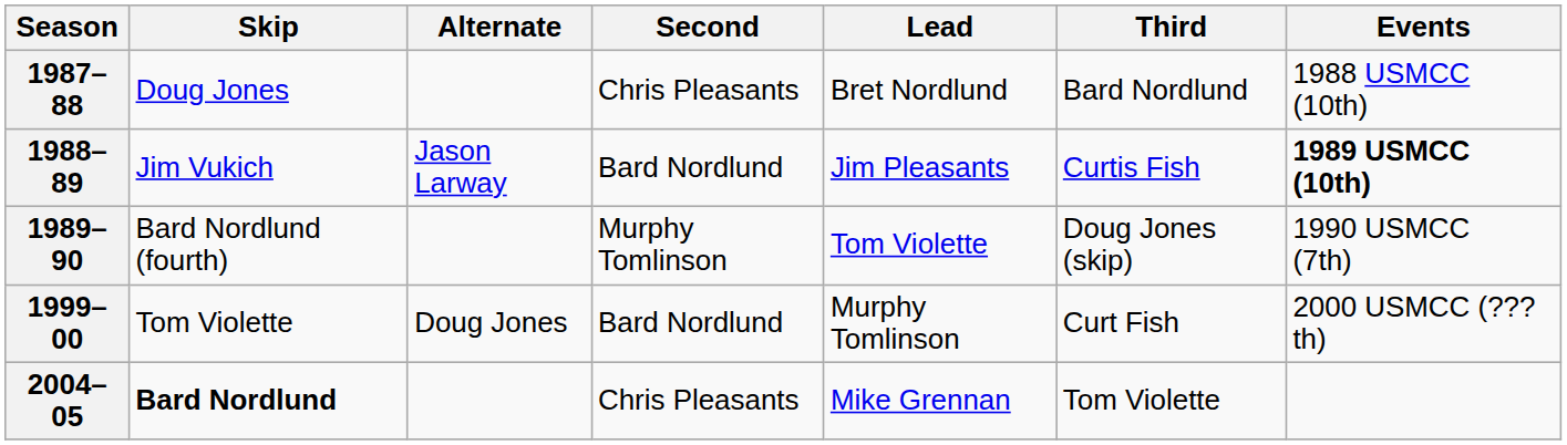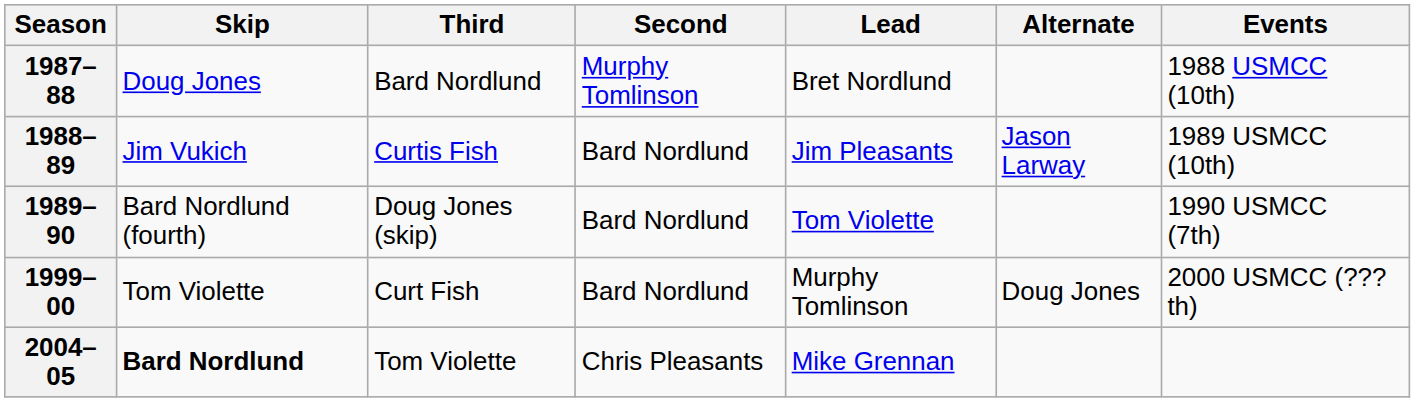columns swapped: Third <-> Alternate
1987–88 | Second: Chris Pleasants -> Murphy Tomlinson
1988–89 | Events: bold -> normal
1989–90 | Second: Murphy Tomlinson -> Bard Nordlund
